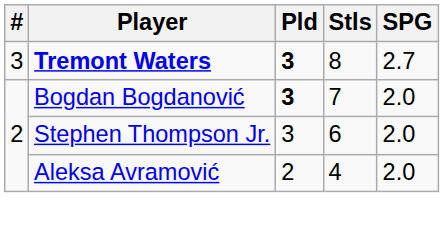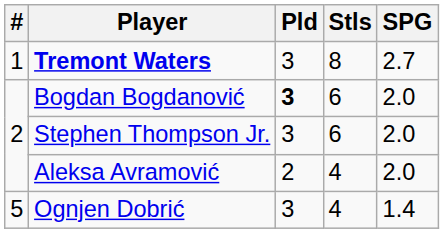Tremont Waters | #: 3 -> 1
Tremont Waters | Pld: bold -> normal
Bogdan Bogdanović | Stls: 7 -> 6
+ row: 5 | Ognjen Dobrić | 3 | 4 | 1.4
